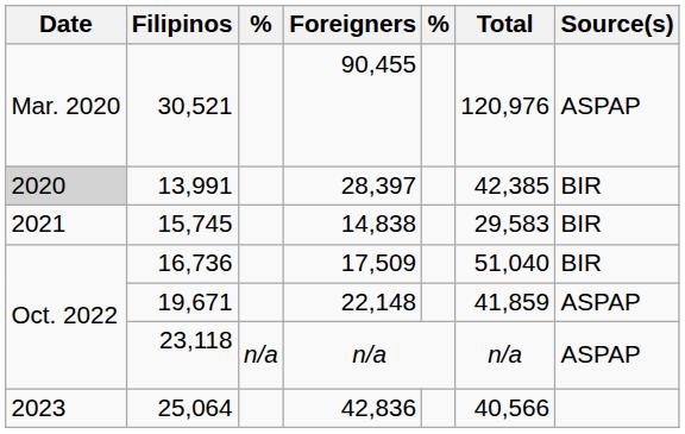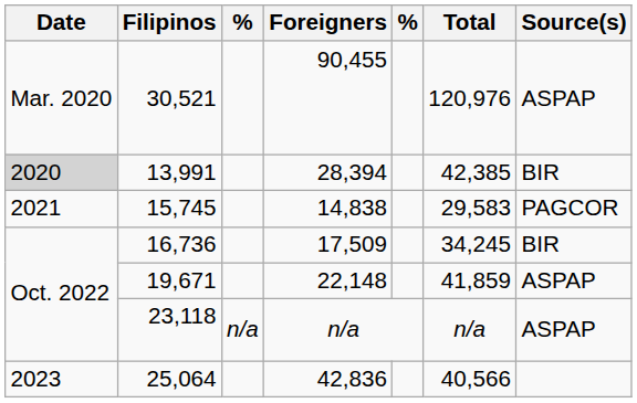13,991 | Foreigners: 28,397 -> 28,394
15,745 | Source(s): BIR -> PAGCOR
16,736 | Total: 51,040 -> 34,245
